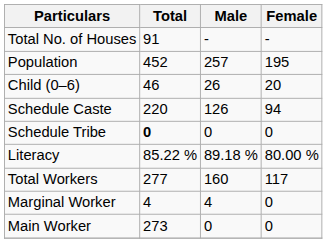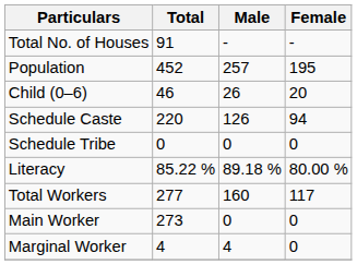Schedule Tribe | Total: bold -> normal
rows swapped: Main Worker <-> Marginal Worker
